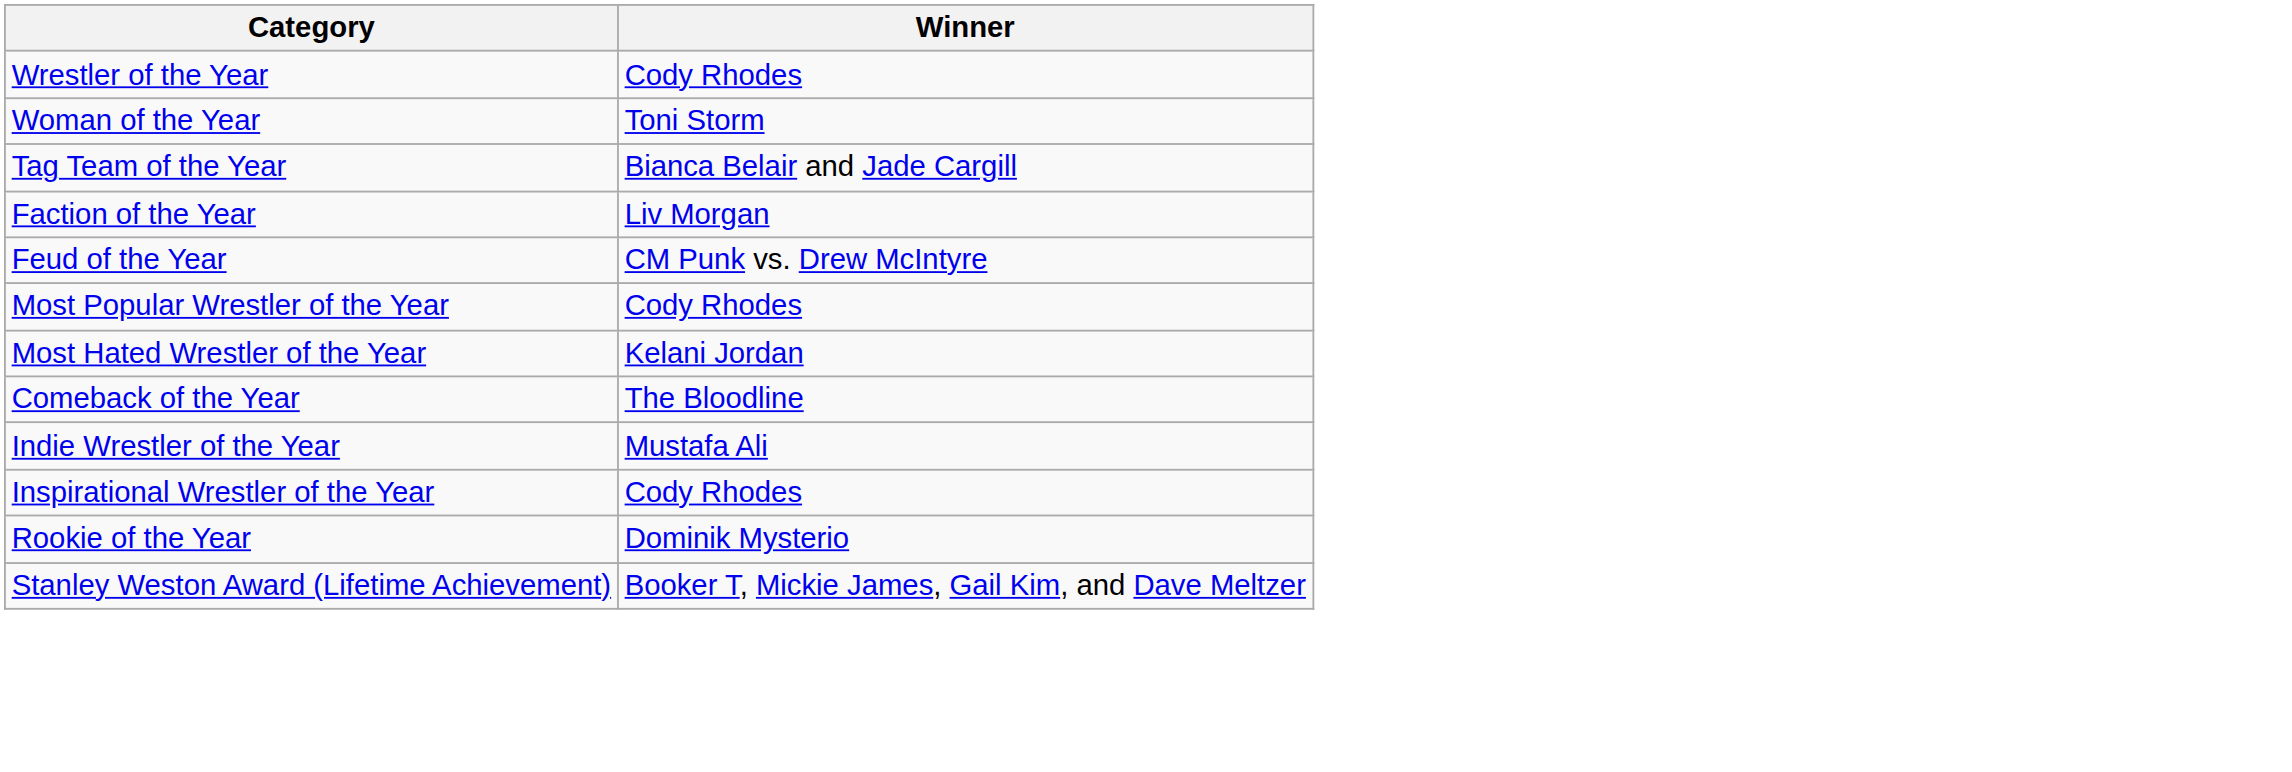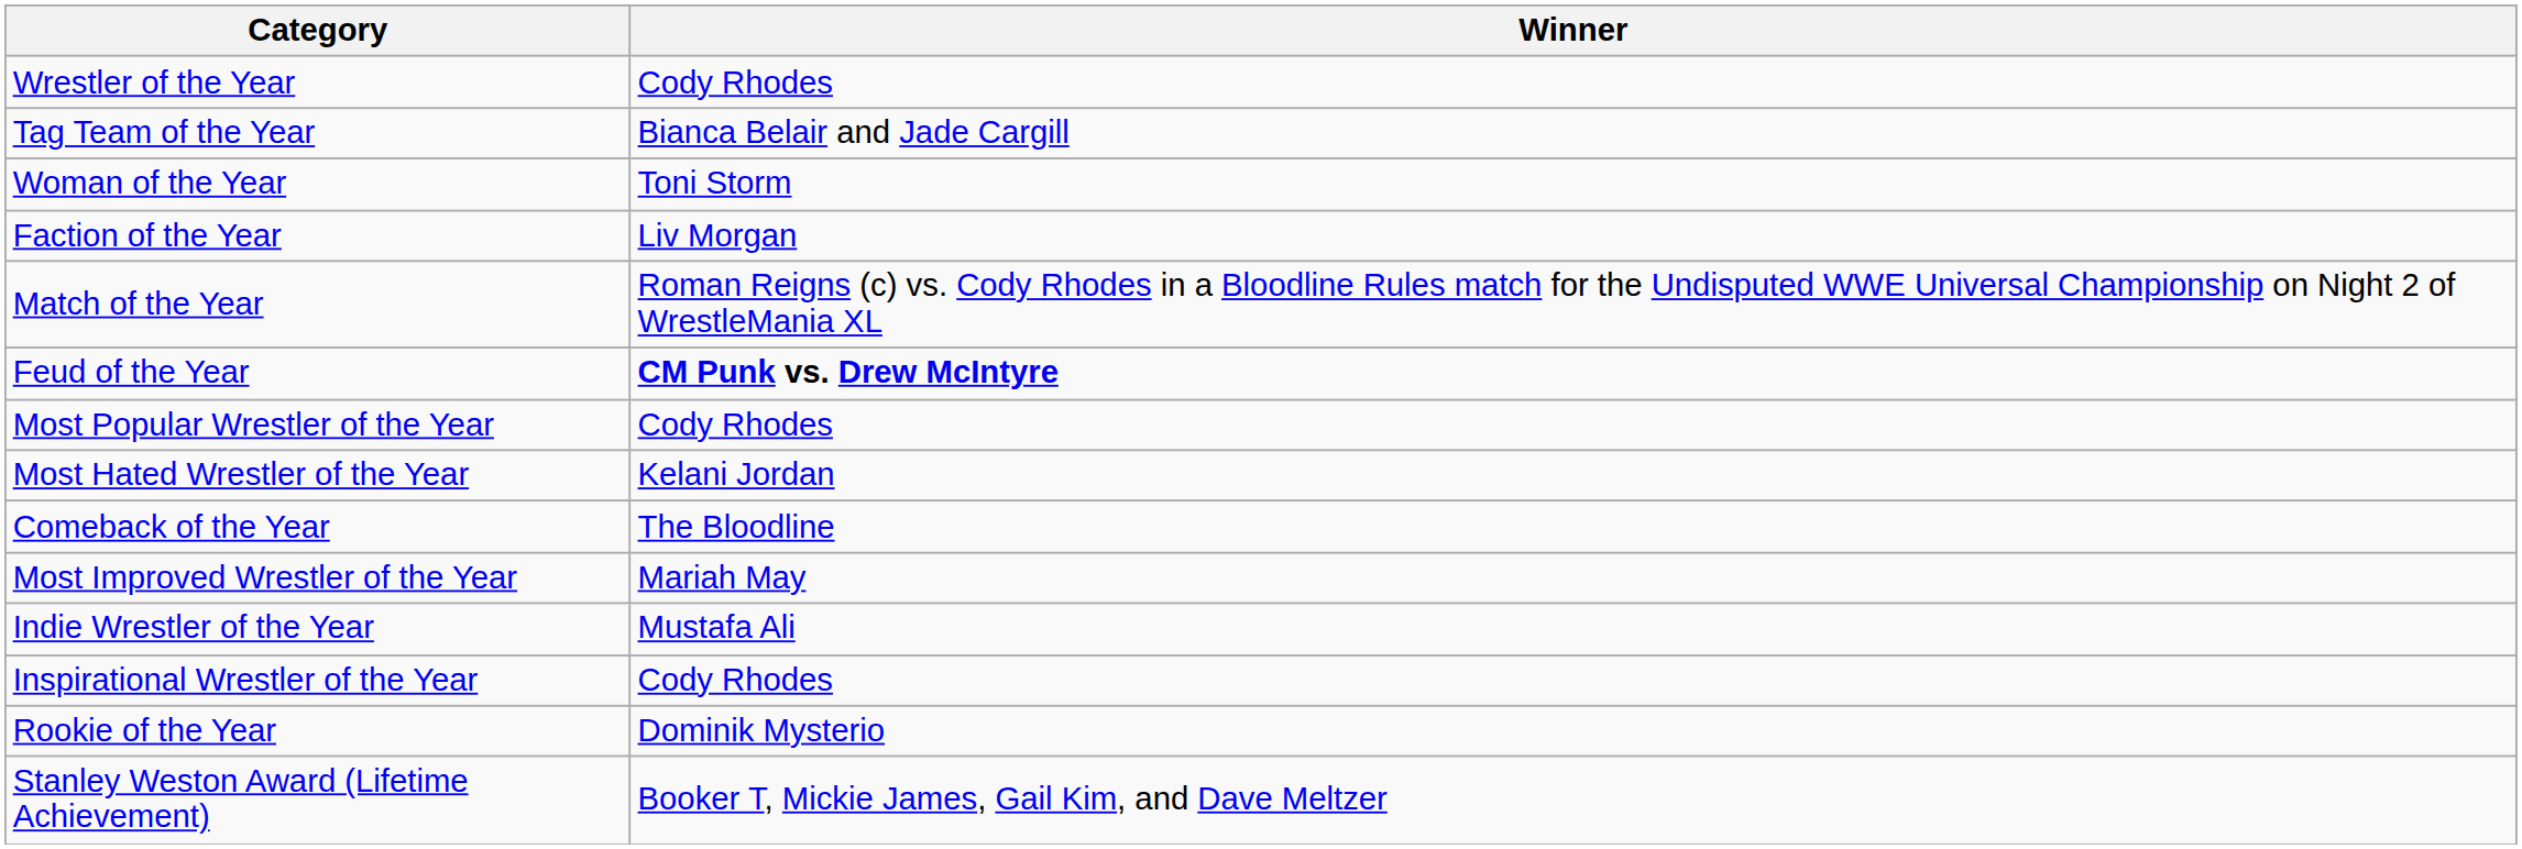rows swapped: Woman of the Year <-> Tag Team of the Year
+ row: Match of the Year | Roman Reigns (c) vs. Cody Rhodes in a Bloodline Rules match for the Undisputed WWE Universal Championship on Night 2 of WrestleMania XL
Feud of the Year | Winner: normal -> bold
+ row: Most Improved Wrestler of the Year | Mariah May
